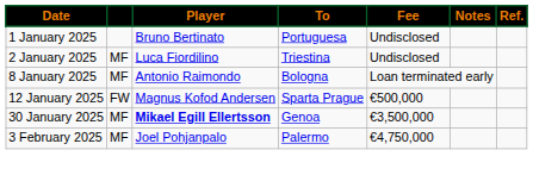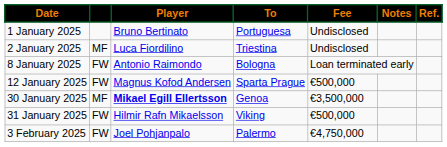8 January 2025 | column 2: MF -> FW
+ row: 31 January 2025 | FW | Hilmir Rafn Mikaelsson | Viking | €500,000
3 February 2025 | column 2: MF -> FW
